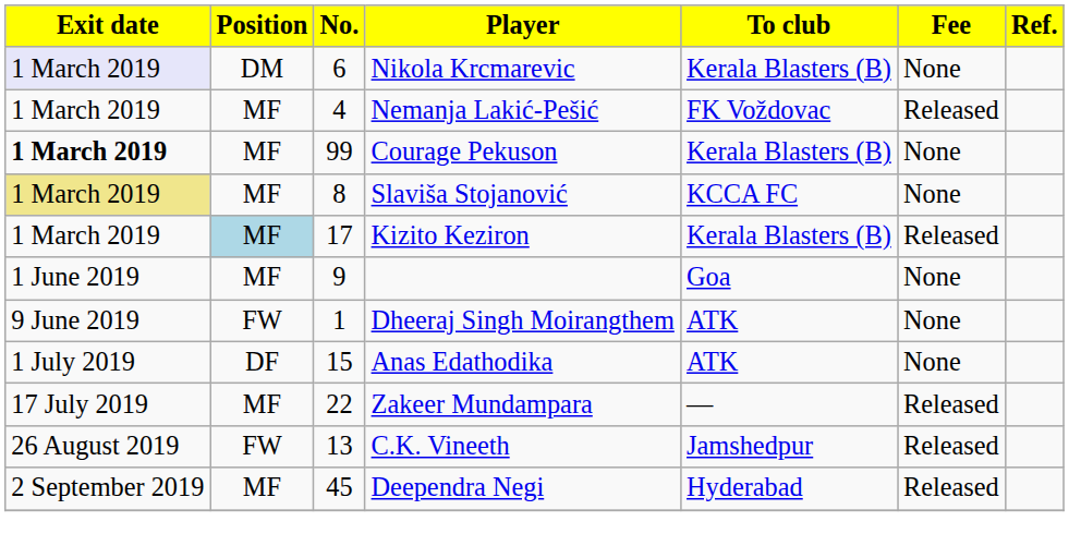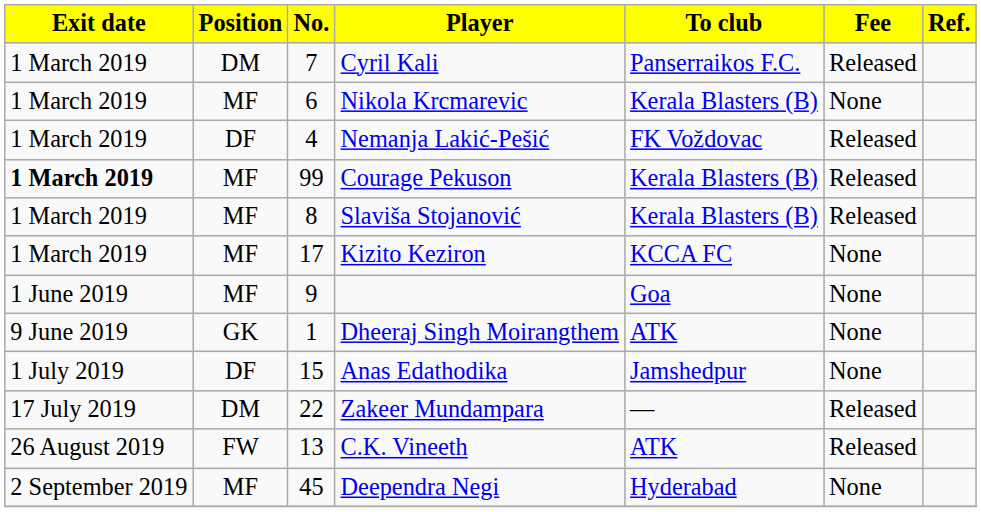+ row: 1 March 2019 | DM | 7 | Cyril Kali | Panserraikos F.C. | Released
Nikola Krcmarevic | Exit date: lavender background -> no background
Nikola Krcmarevic | Position: DM -> MF
Nemanja Lakić-Pešić | Position: MF -> DF
Courage Pekuson | Fee: None -> Released
Slaviša Stojanović | Exit date: khaki background -> no background
Slaviša Stojanović | To club: KCCA FC -> Kerala Blasters (B)
Slaviša Stojanović | Fee: None -> Released
Kizito Keziron | Position: lightblue background -> no background
Kizito Keziron | To club: Kerala Blasters (B) -> KCCA FC
Kizito Keziron | Fee: Released -> None
Dheeraj Singh Moirangthem | Position: FW -> GK
Anas Edathodika | To club: ATK -> Jamshedpur
Zakeer Mundampara | Position: MF -> DM
C.K. Vineeth | To club: Jamshedpur -> ATK
Deependra Negi | Fee: Released -> None
